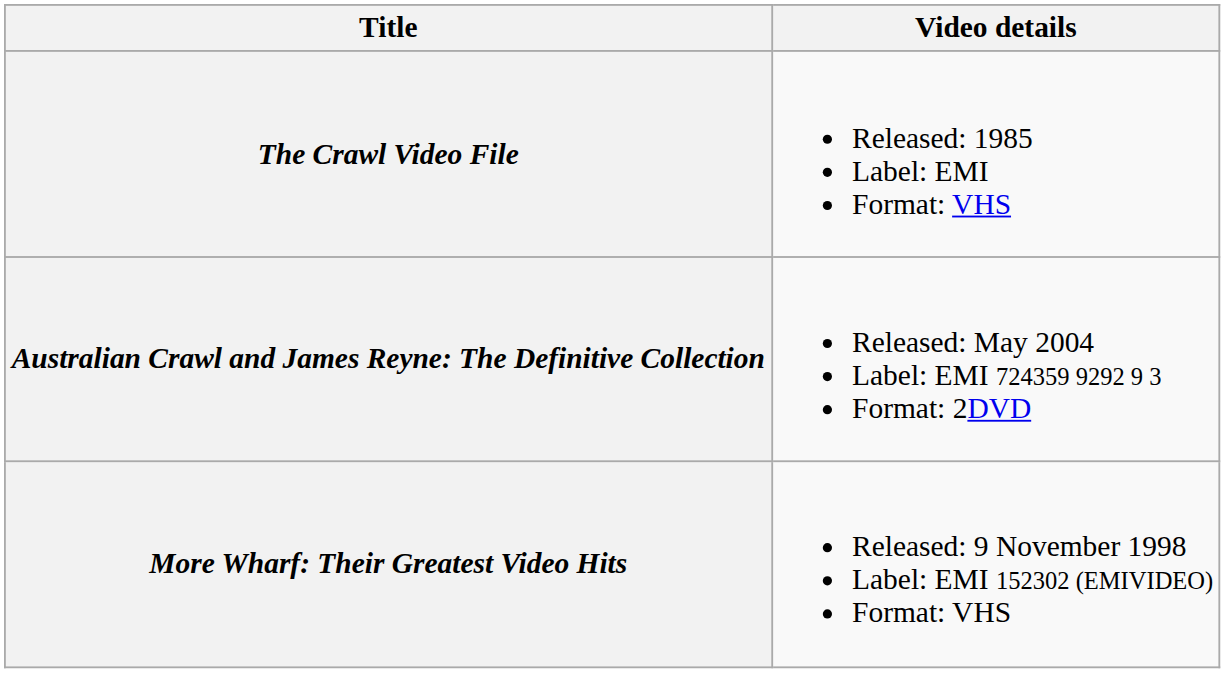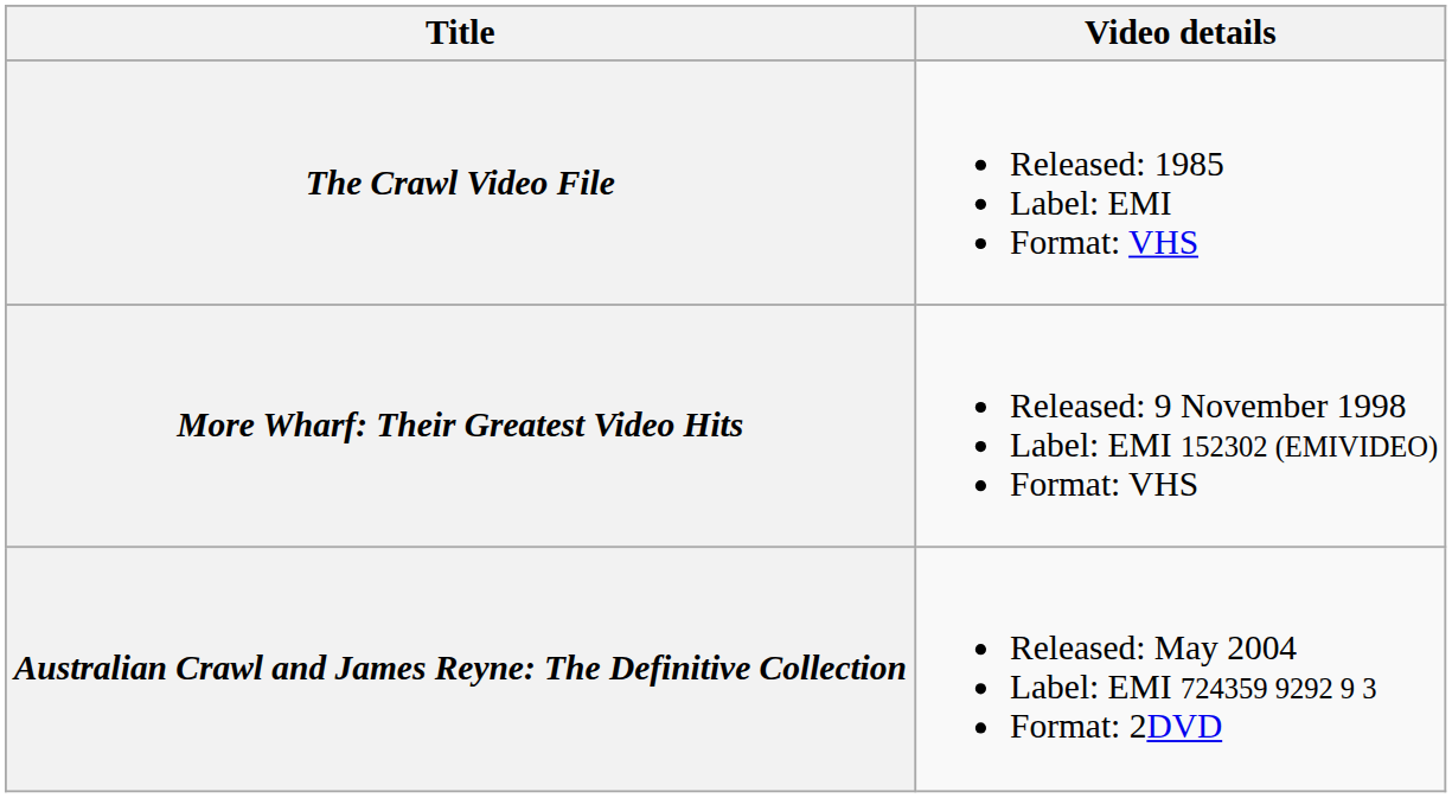rows swapped: More Wharf: Their Greatest Video Hits <-> Australian Crawl and James Reyne: The Definitive Collection
